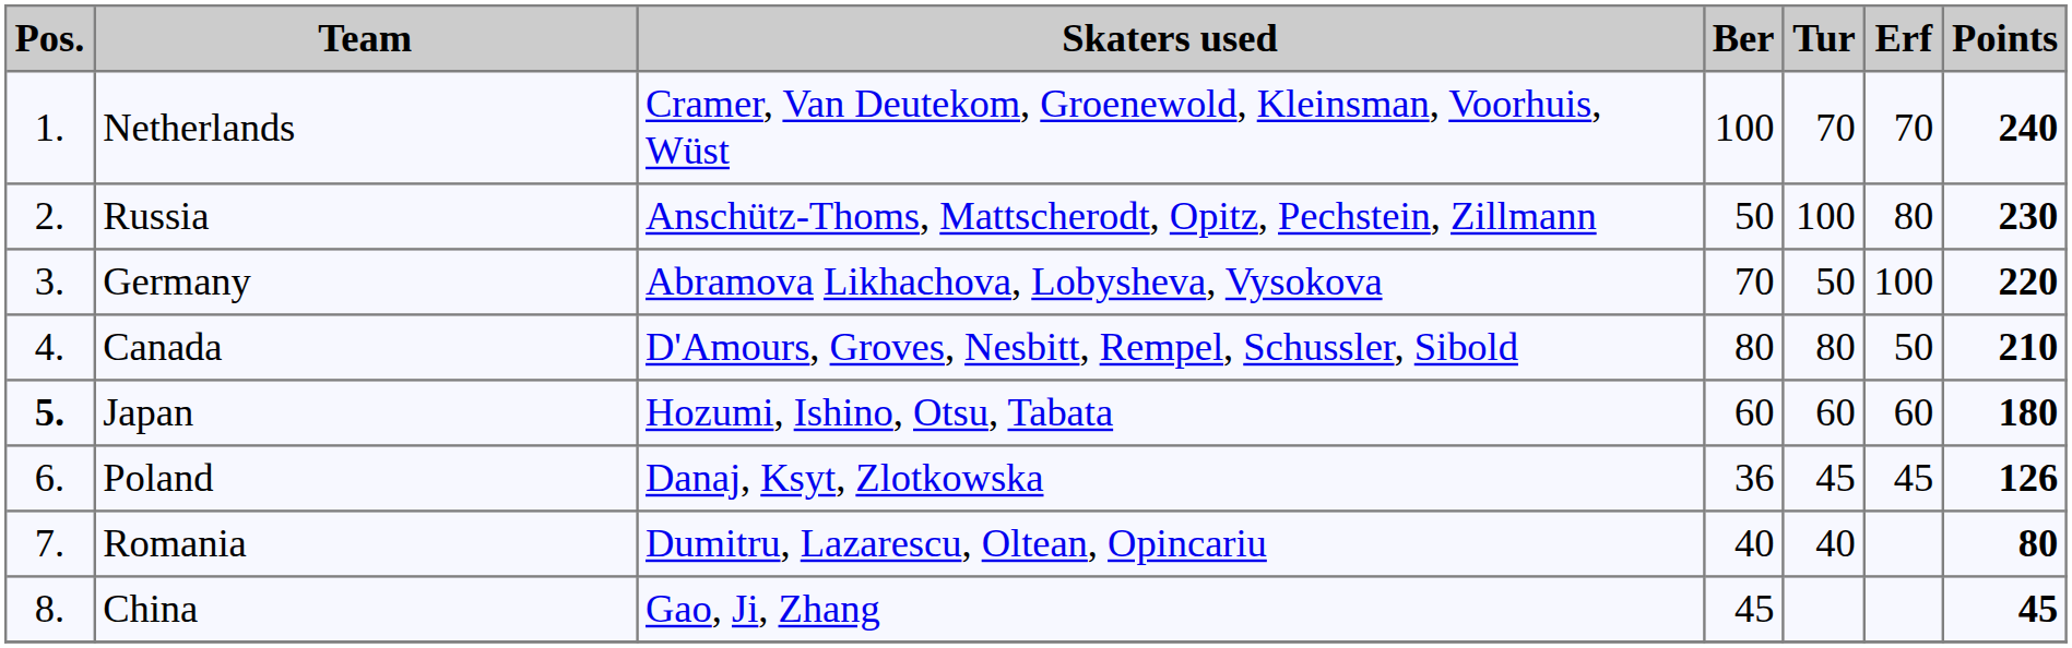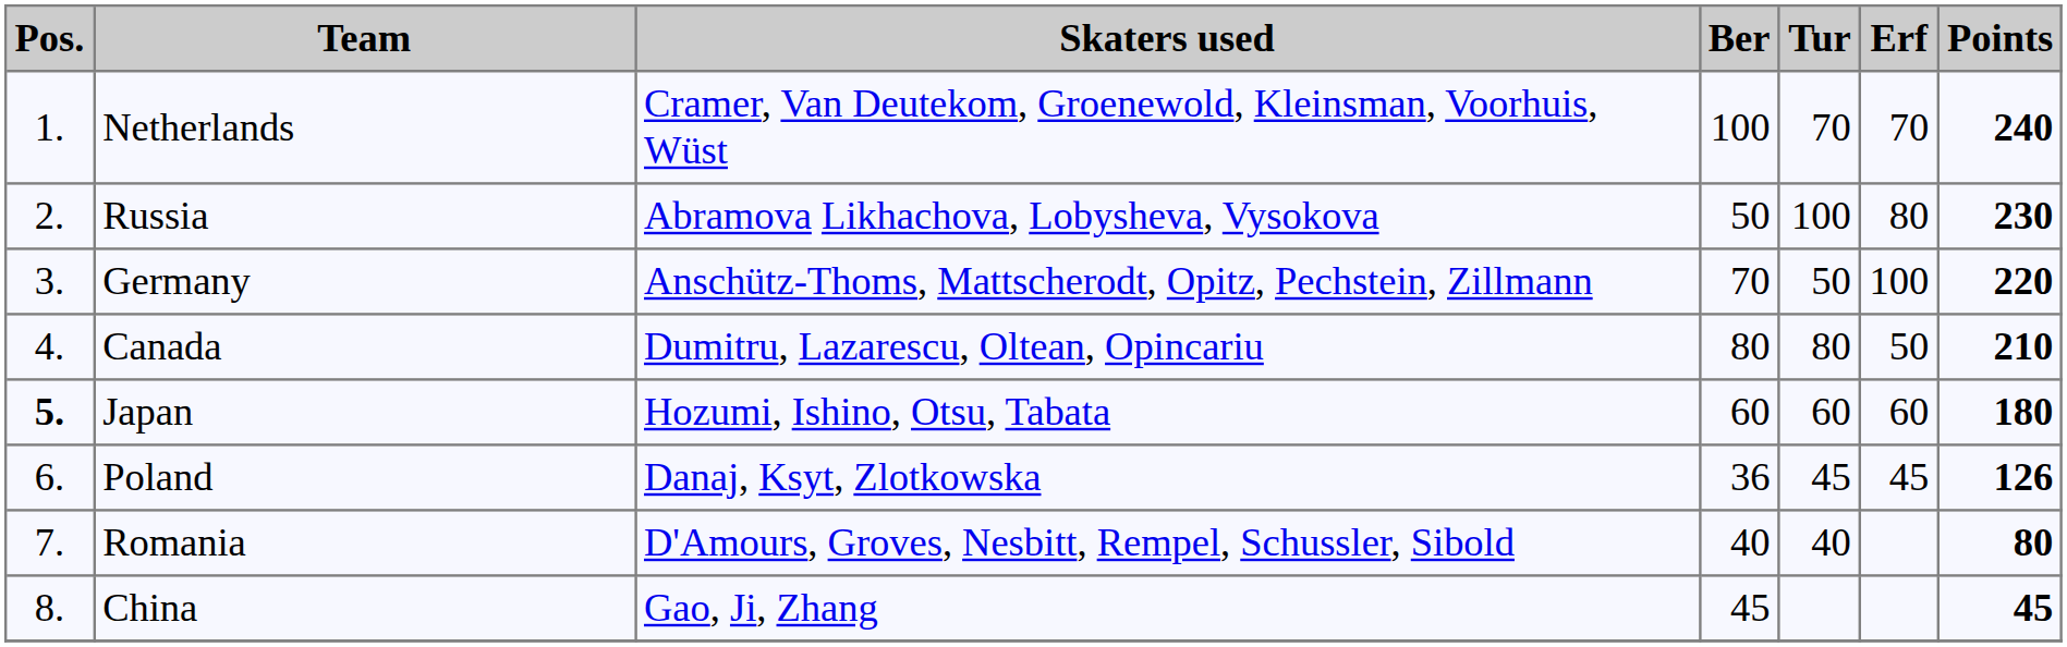Russia | Skaters used: Anschütz-Thoms, Mattscherodt, Opitz, Pechstein, Zillmann -> Abramova Likhachova, Lobysheva, Vysokova
Germany | Skaters used: Abramova Likhachova, Lobysheva, Vysokova -> Anschütz-Thoms, Mattscherodt, Opitz, Pechstein, Zillmann
Canada | Skaters used: D'Amours, Groves, Nesbitt, Rempel, Schussler, Sibold -> Dumitru, Lazarescu, Oltean, Opincariu
Romania | Skaters used: Dumitru, Lazarescu, Oltean, Opincariu -> D'Amours, Groves, Nesbitt, Rempel, Schussler, Sibold
